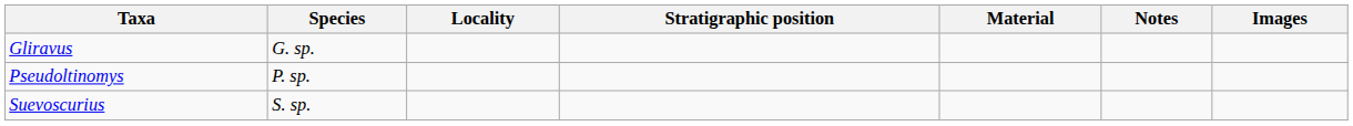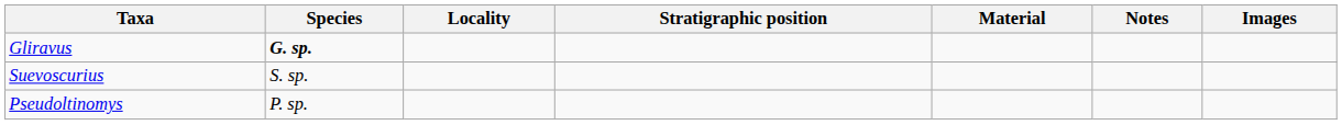Gliravus | Species: normal -> bold
rows swapped: Suevoscurius <-> Pseudoltinomys
